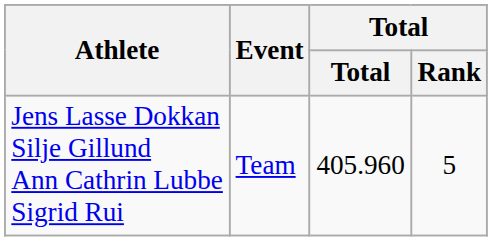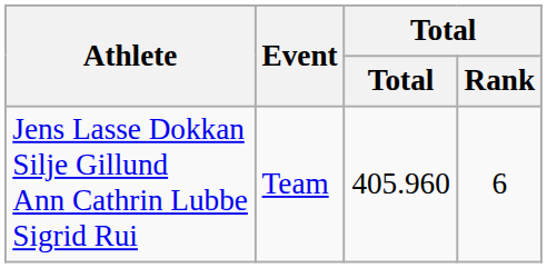Jens Lasse Dokkan Silje Gillund Ann Cathrin Lubbe Sigrid Rui | Total / Rank: 5 -> 6
